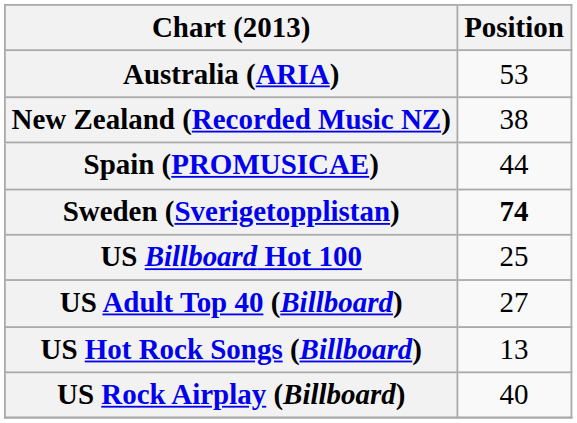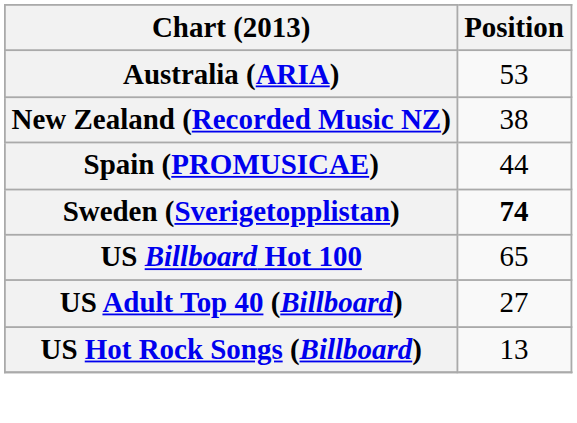US Billboard Hot 100 | Position: 25 -> 65
- row: US Rock Airplay (Billboard) | 40
